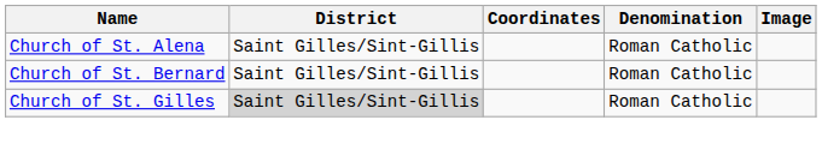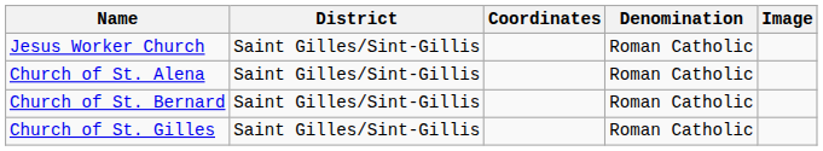+ row: Jesus Worker Church | Saint Gilles/Sint-Gillis | Roman Catholic
Church of St. Gilles | District: lightgrey background -> no background
